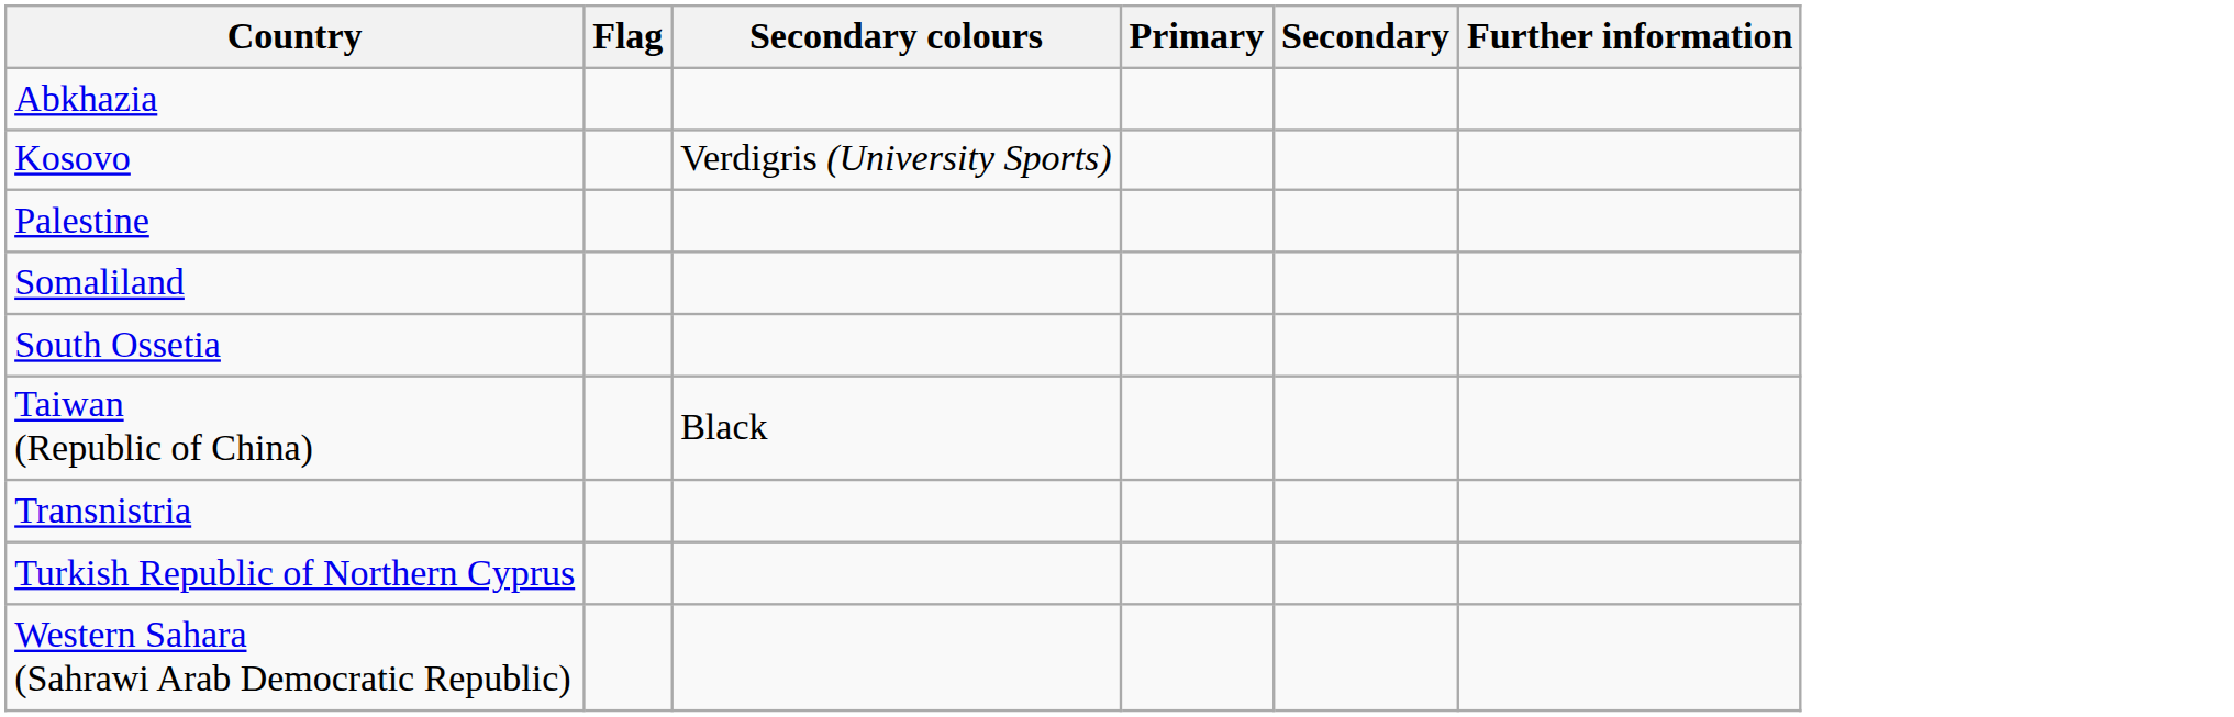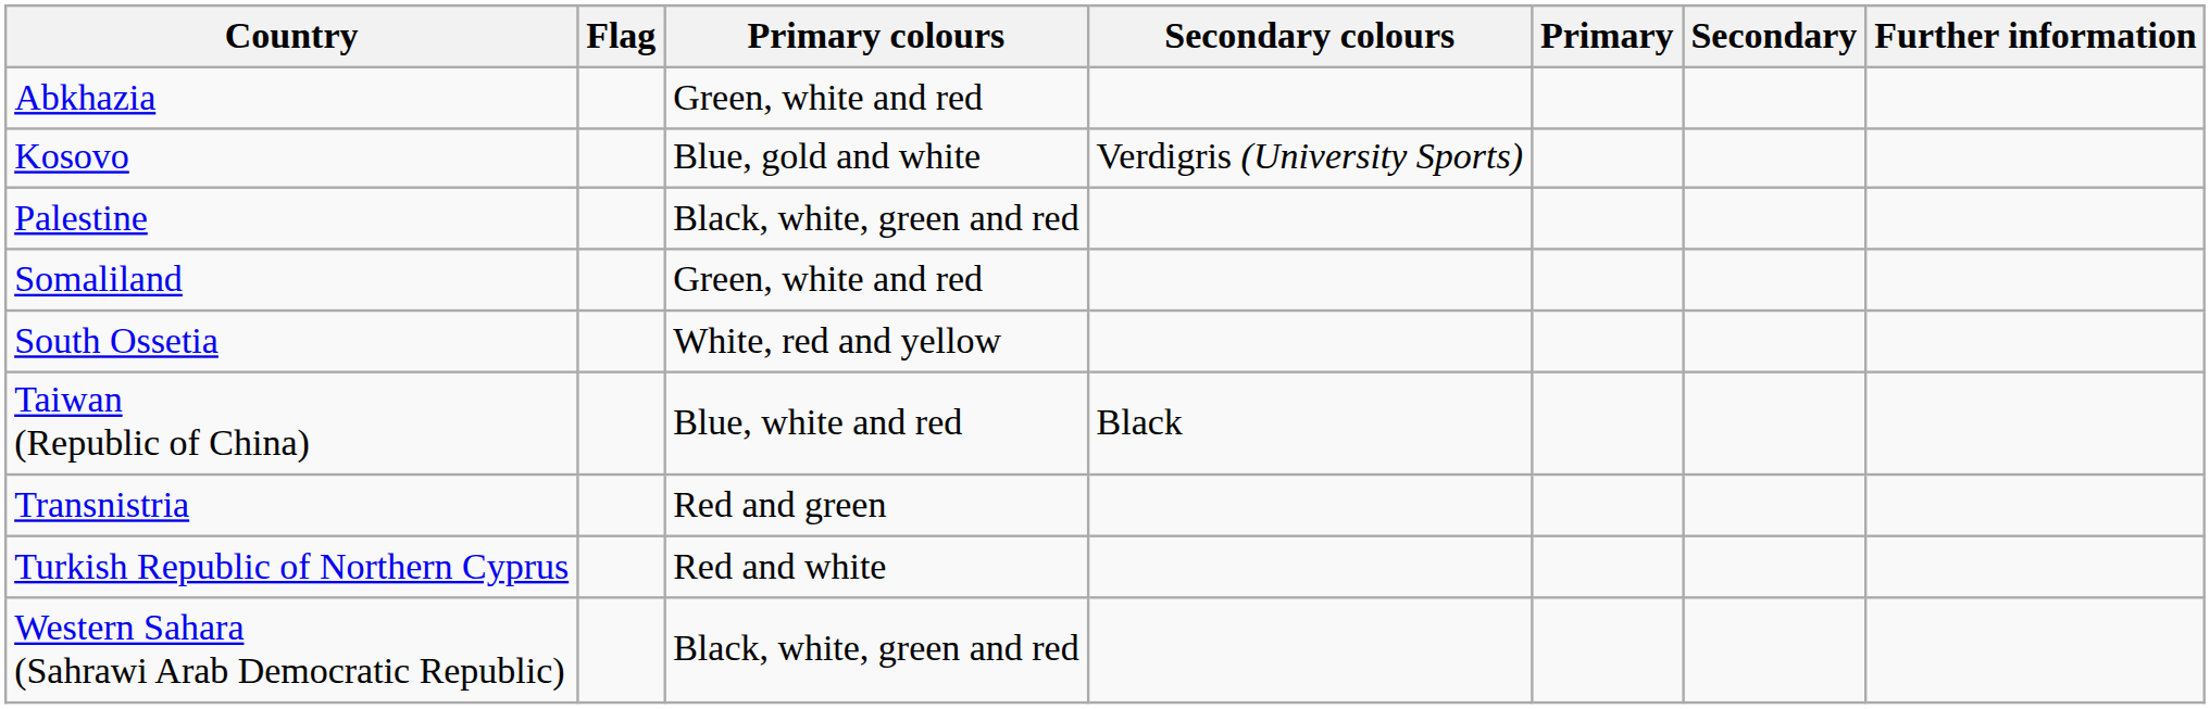+ column: Primary colours | Green, white and red | Blue, gold and white | Black, white, green and red | Green, white and red | White, red and yellow | Blue, white and red | Red and green | Red and white | Black, white, green and red
